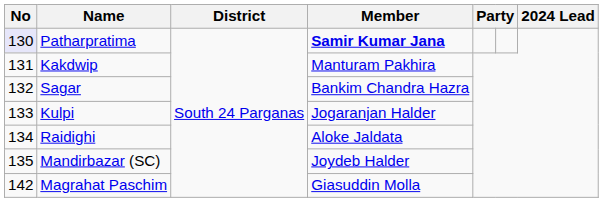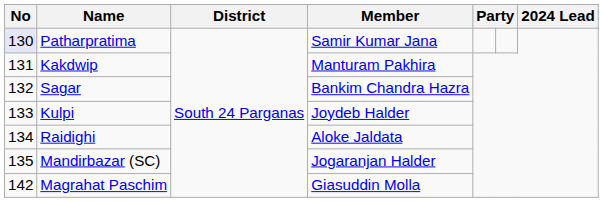Patharpratima | Member: bold -> normal
Kulpi | Member: Jogaranjan Halder -> Joydeb Halder
Mandirbazar (SC) | Member: Joydeb Halder -> Jogaranjan Halder
